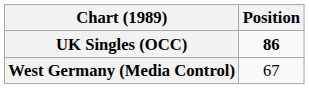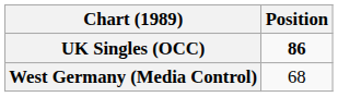West Germany (Media Control) | Position: 67 -> 68
